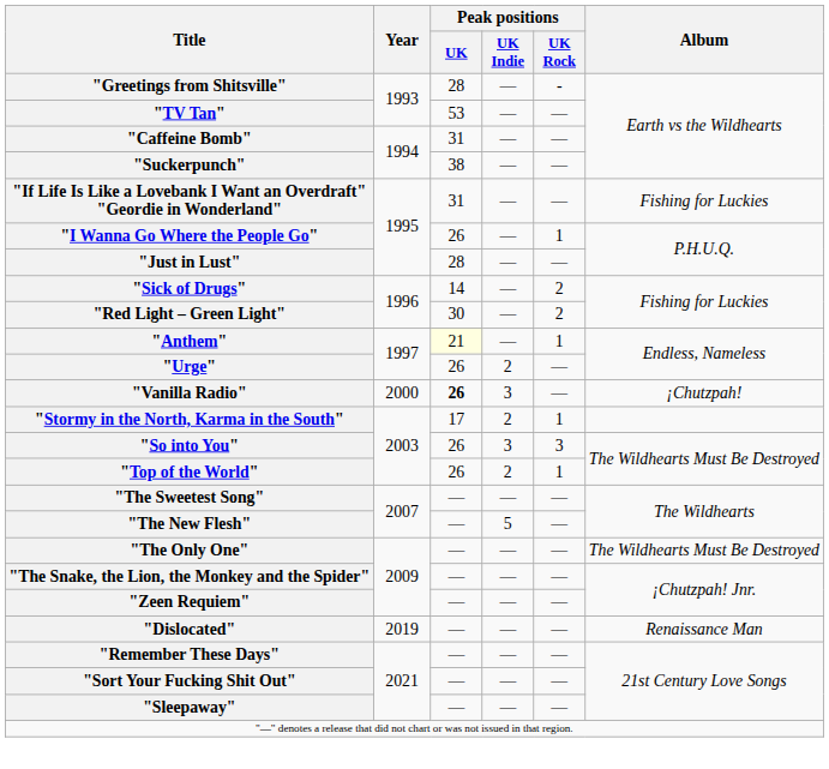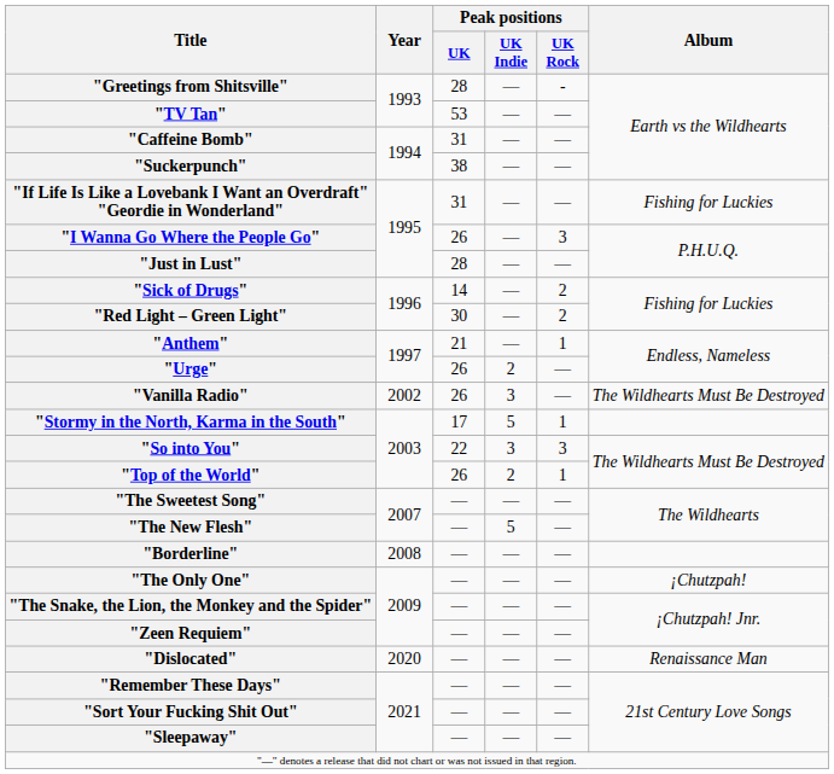"I Wanna Go Where the People Go" | Peak positions / UK Rock: 1 -> 3
"Anthem" | Peak positions / UK: lightyellow background -> no background
"Vanilla Radio" | Year: 2000 -> 2002
"Vanilla Radio" | Peak positions / UK: bold -> normal
"Vanilla Radio" | Album: ¡Chutzpah! -> The Wildhearts Must Be Destroyed
"Stormy in the North, Karma in the South" | Peak positions / UK Indie: 2 -> 5
"So into You" | Peak positions / UK: 26 -> 22
+ row: "Borderline" | 2008 | — | — | —
"The Only One" | Album: The Wildhearts Must Be Destroyed -> ¡Chutzpah!
"Dislocated" | Year: 2019 -> 2020
